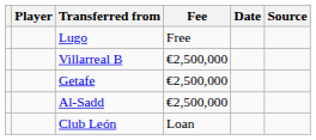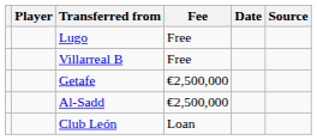Villarreal B | Fee: €2,500,000 -> Free
